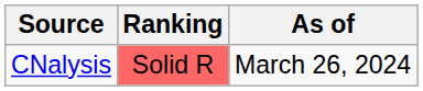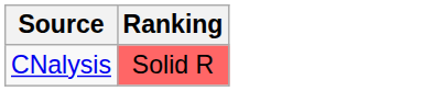- column: As of | March 26, 2024
